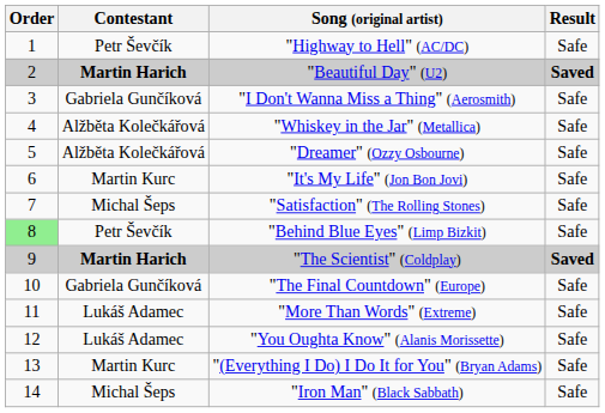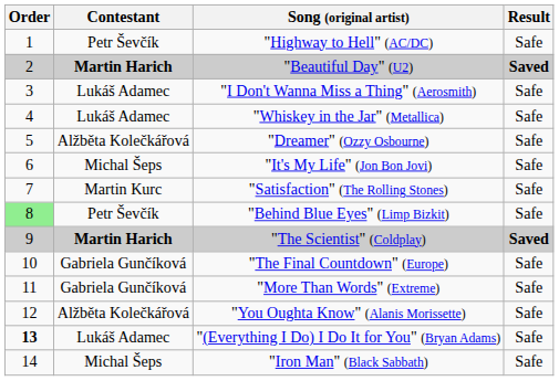"I Don't Wanna Miss a Thing" (Aerosmith) | Contestant: Gabriela Gunčíková -> Lukáš Adamec
"Whiskey in the Jar" (Metallica) | Contestant: Alžběta Kolečkářová -> Lukáš Adamec
"It's My Life" (Jon Bon Jovi) | Contestant: Martin Kurc -> Michal Šeps
"Satisfaction" (The Rolling Stones) | Contestant: Michal Šeps -> Martin Kurc
"More Than Words" (Extreme) | Contestant: Lukáš Adamec -> Gabriela Gunčíková
"You Oughta Know" (Alanis Morissette) | Contestant: Lukáš Adamec -> Alžběta Kolečkářová
"(Everything I Do) I Do It for You" (Bryan Adams) | Order: normal -> bold
"(Everything I Do) I Do It for You" (Bryan Adams) | Contestant: Martin Kurc -> Lukáš Adamec
